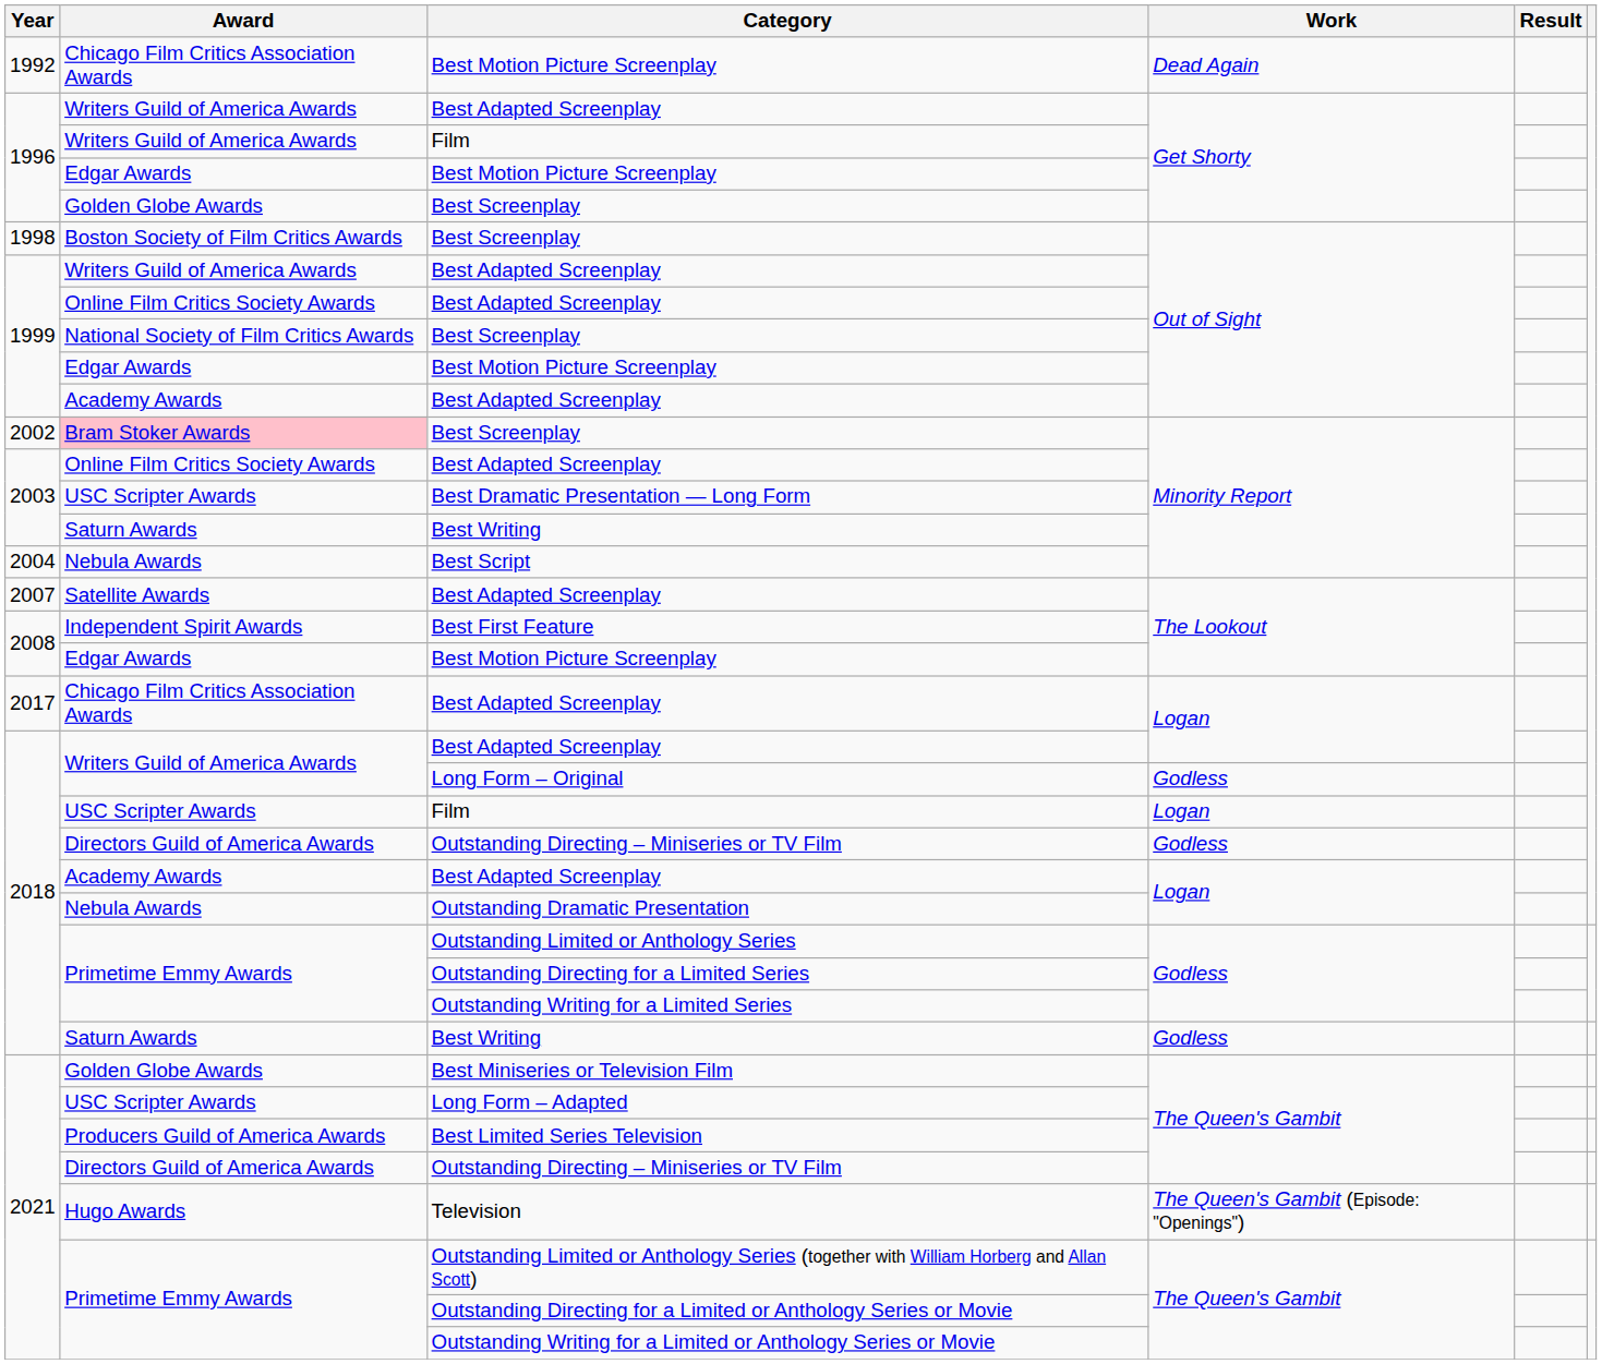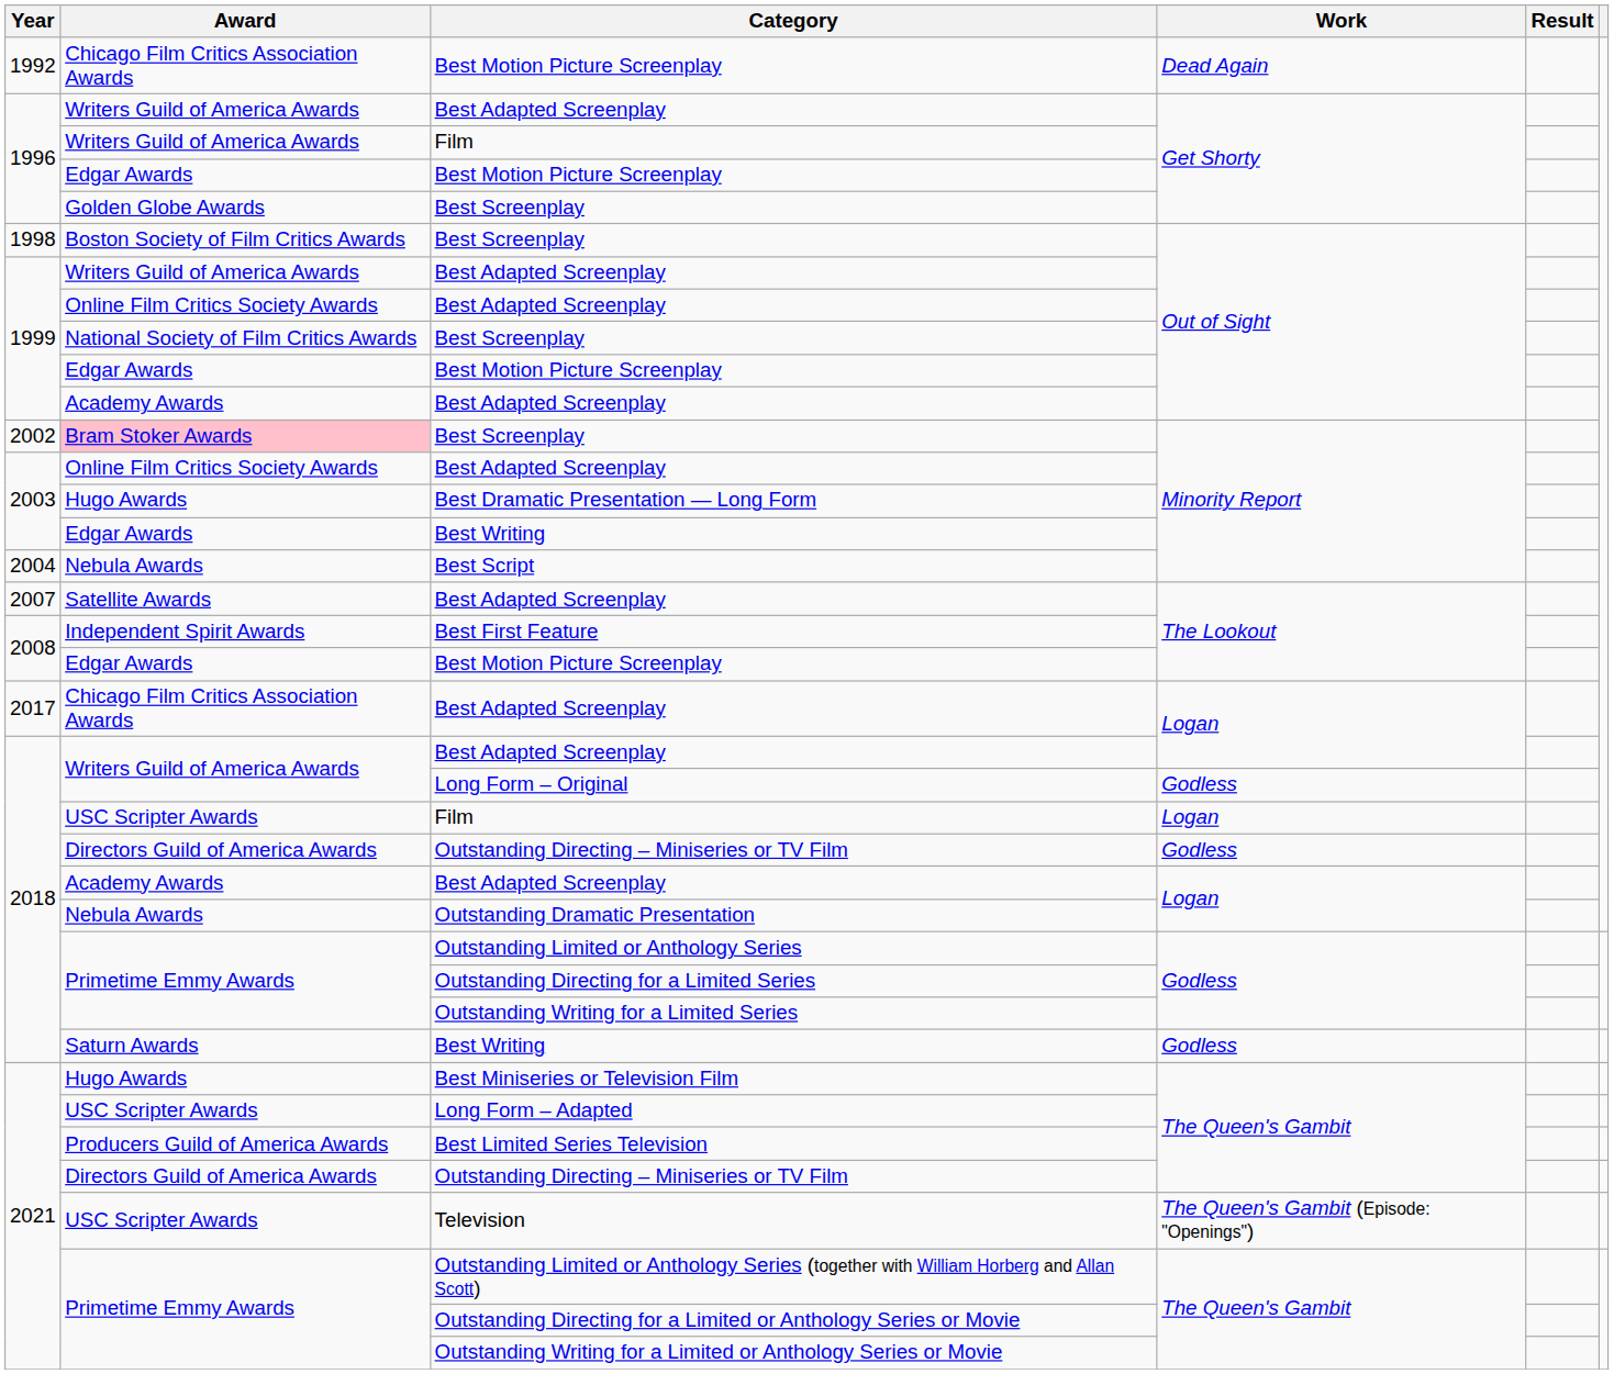Best Dramatic Presentation — Long Form | Award: USC Scripter Awards -> Hugo Awards
2003 / Best Writing | Award: Saturn Awards -> Edgar Awards
Best Miniseries or Television Film | Award: Golden Globe Awards -> Hugo Awards
Television | Award: Hugo Awards -> USC Scripter Awards
